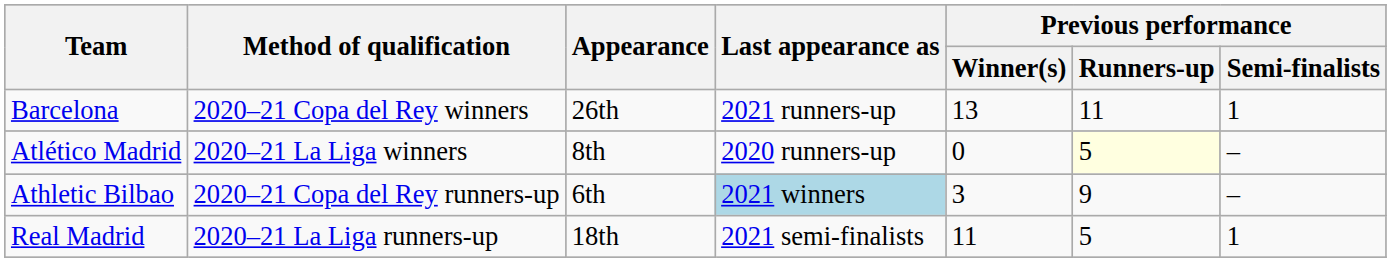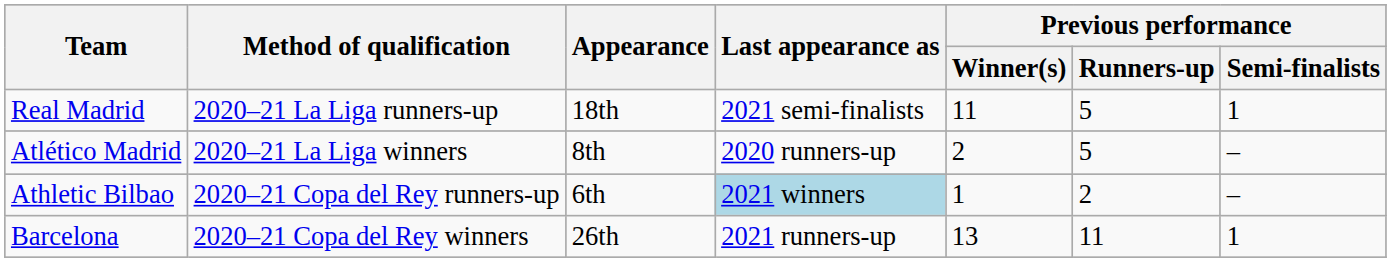rows swapped: Barcelona <-> Real Madrid
Atlético Madrid | Previous performance / Winner(s): 0 -> 2
Atlético Madrid | Previous performance / Runners-up: lightyellow background -> no background
Athletic Bilbao | Previous performance / Winner(s): 3 -> 1
Athletic Bilbao | Previous performance / Runners-up: 9 -> 2
